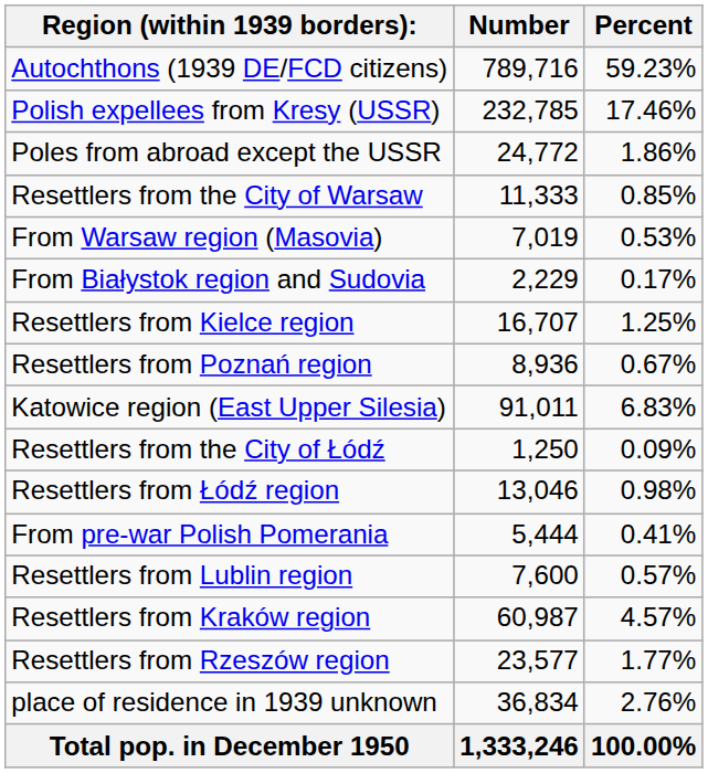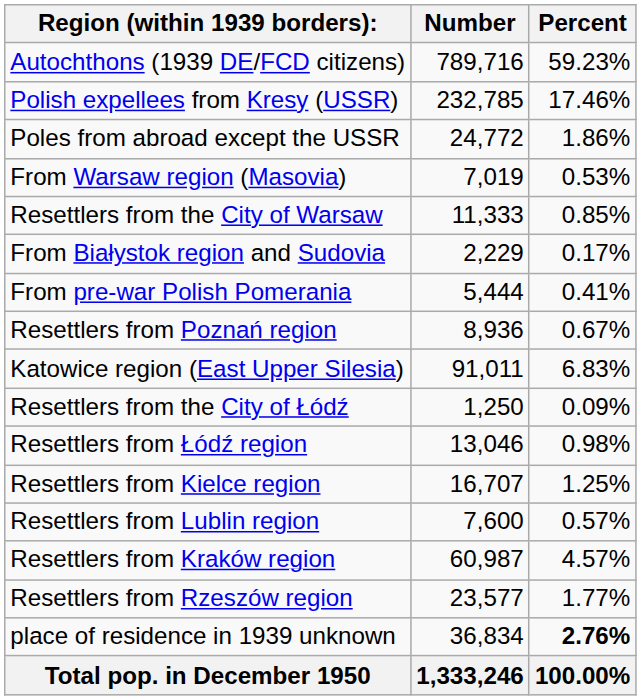rows swapped: Resettlers from the City of Warsaw <-> From Warsaw region (Masovia)
rows swapped: From pre-war Polish Pomerania <-> Resettlers from Kielce region
place of residence in 1939 unknown | Percent: normal -> bold
